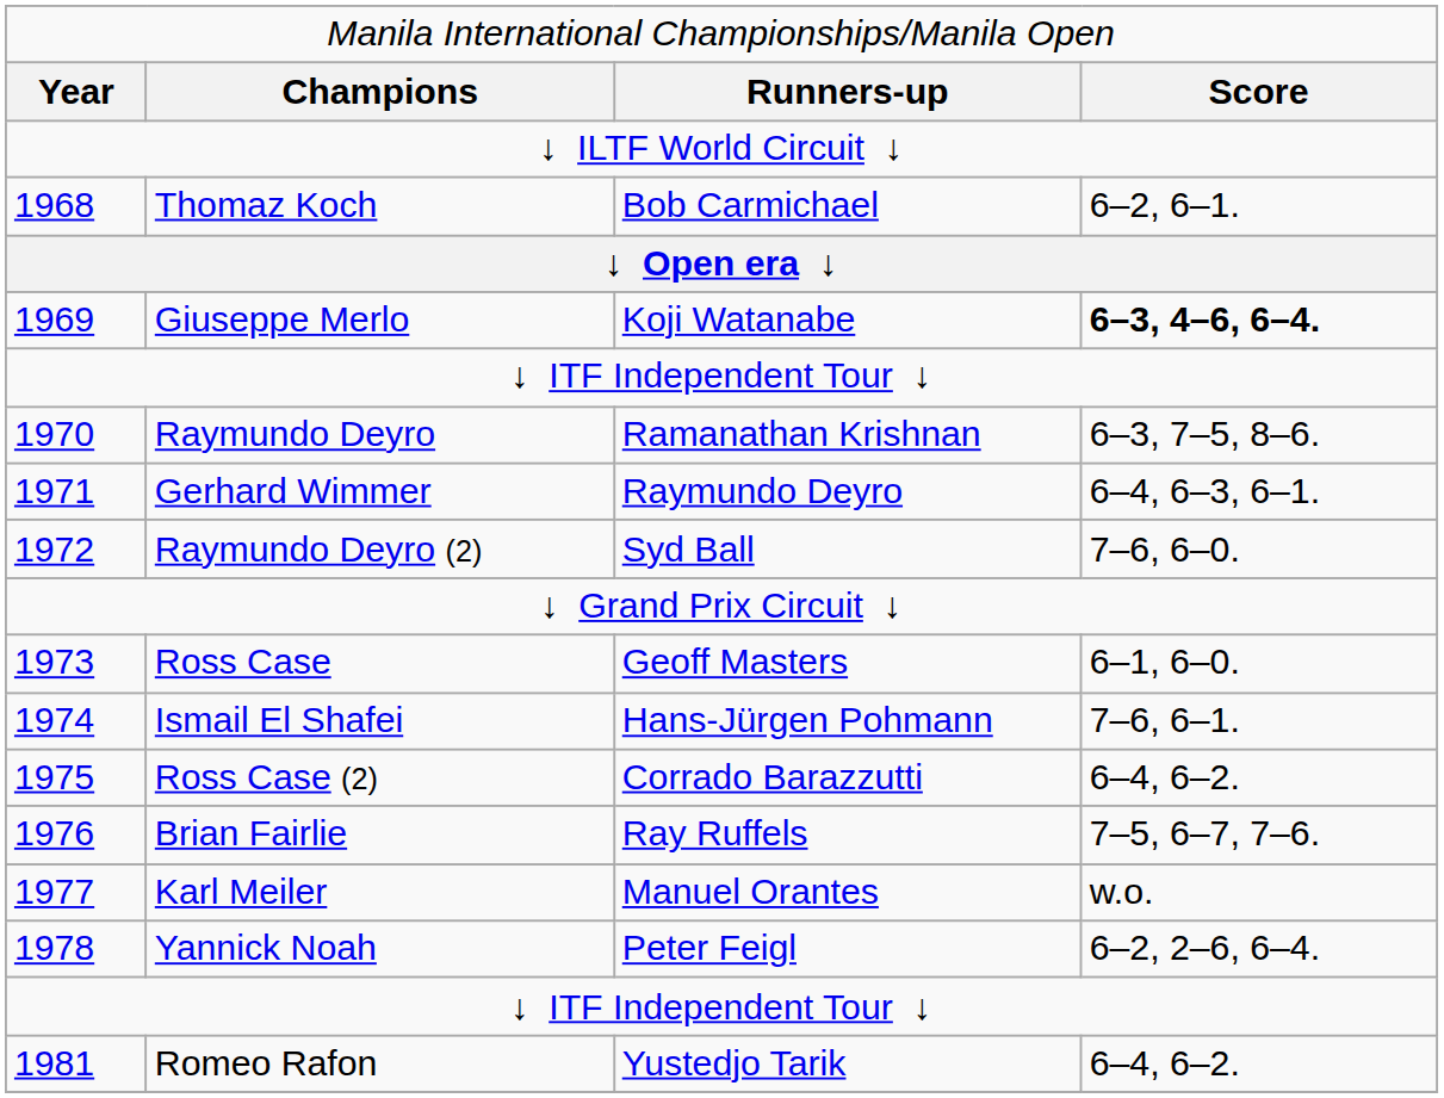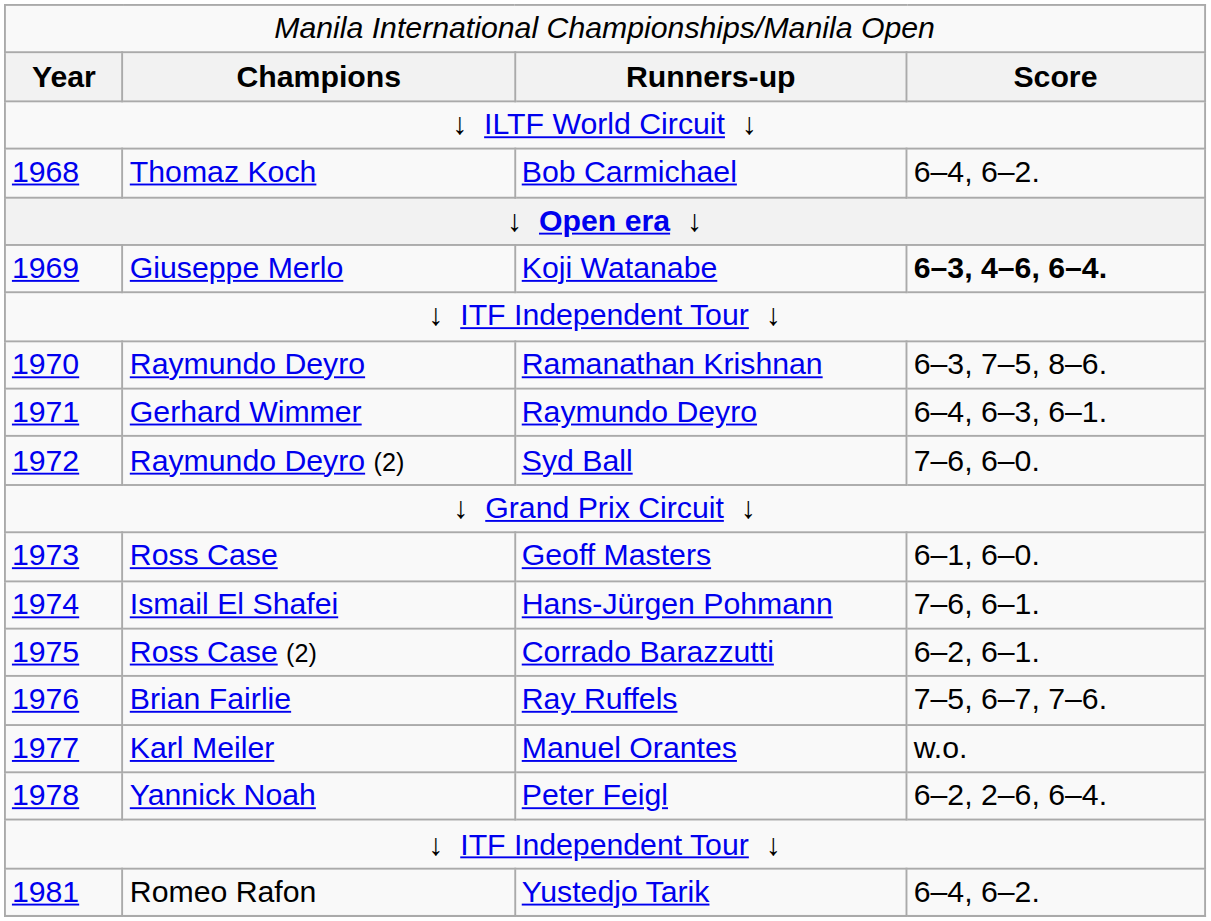Thomaz Koch | column 4: 6–2, 6–1. -> 6–4, 6–2.
Ross Case (2) | column 4: 6–4, 6–2. -> 6–2, 6–1.
